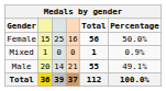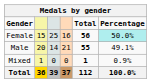Female | Percentage: no background -> paleturquoise background
rows swapped: Male <-> Mixed
